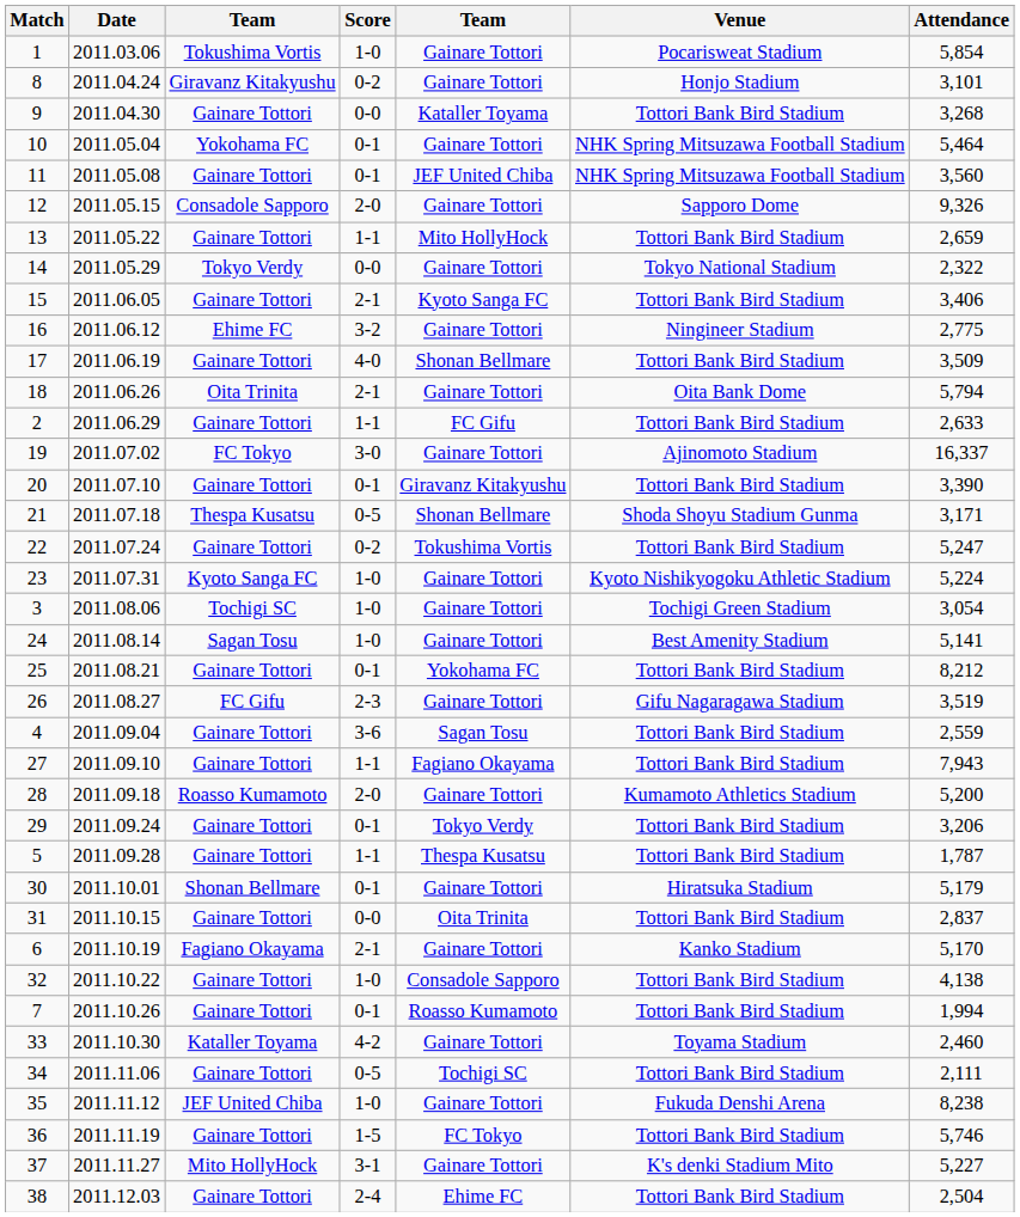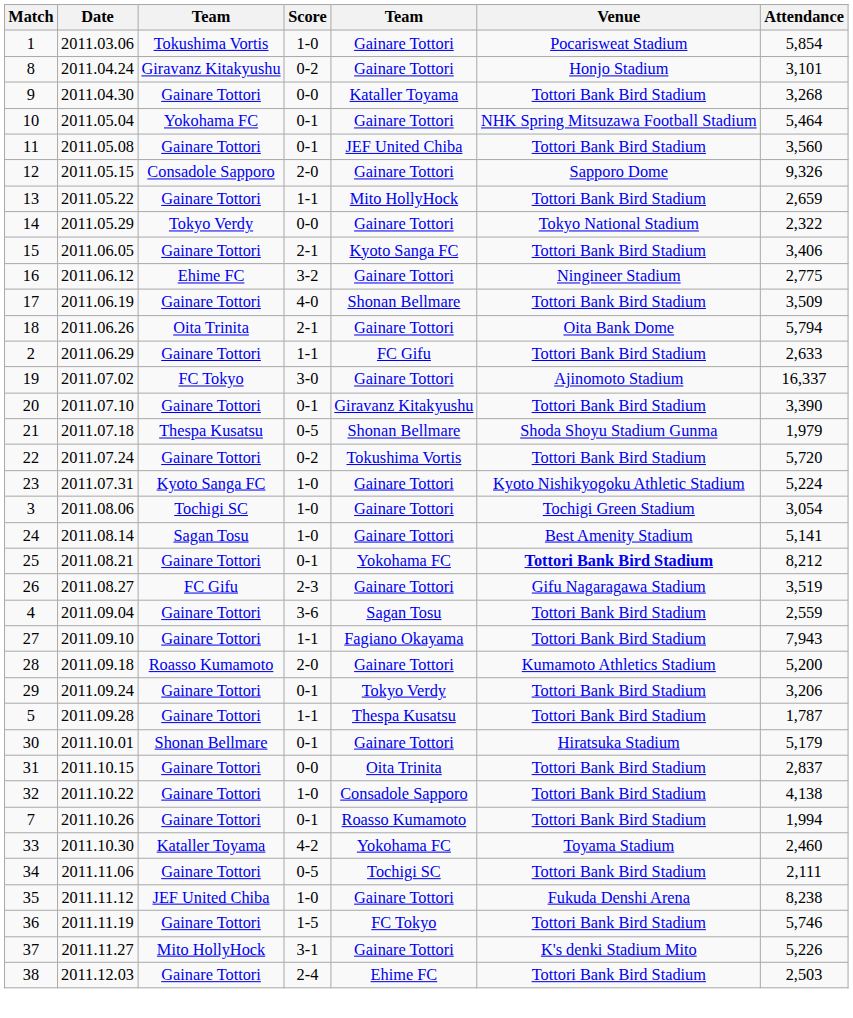11 | Venue: NHK Spring Mitsuzawa Football Stadium -> Tottori Bank Bird Stadium
21 | Attendance: 3,171 -> 1,979
22 | Attendance: 5,247 -> 5,720
25 | Venue: normal -> bold
- row: 6 | 2011.10.19 | Fagiano Okayama | 2-1 | Gainare Tottori | Kanko Stadium | 5,170
33 | column 5: Gainare Tottori -> Yokohama FC
37 | Attendance: 5,227 -> 5,226
38 | Attendance: 2,504 -> 2,503
